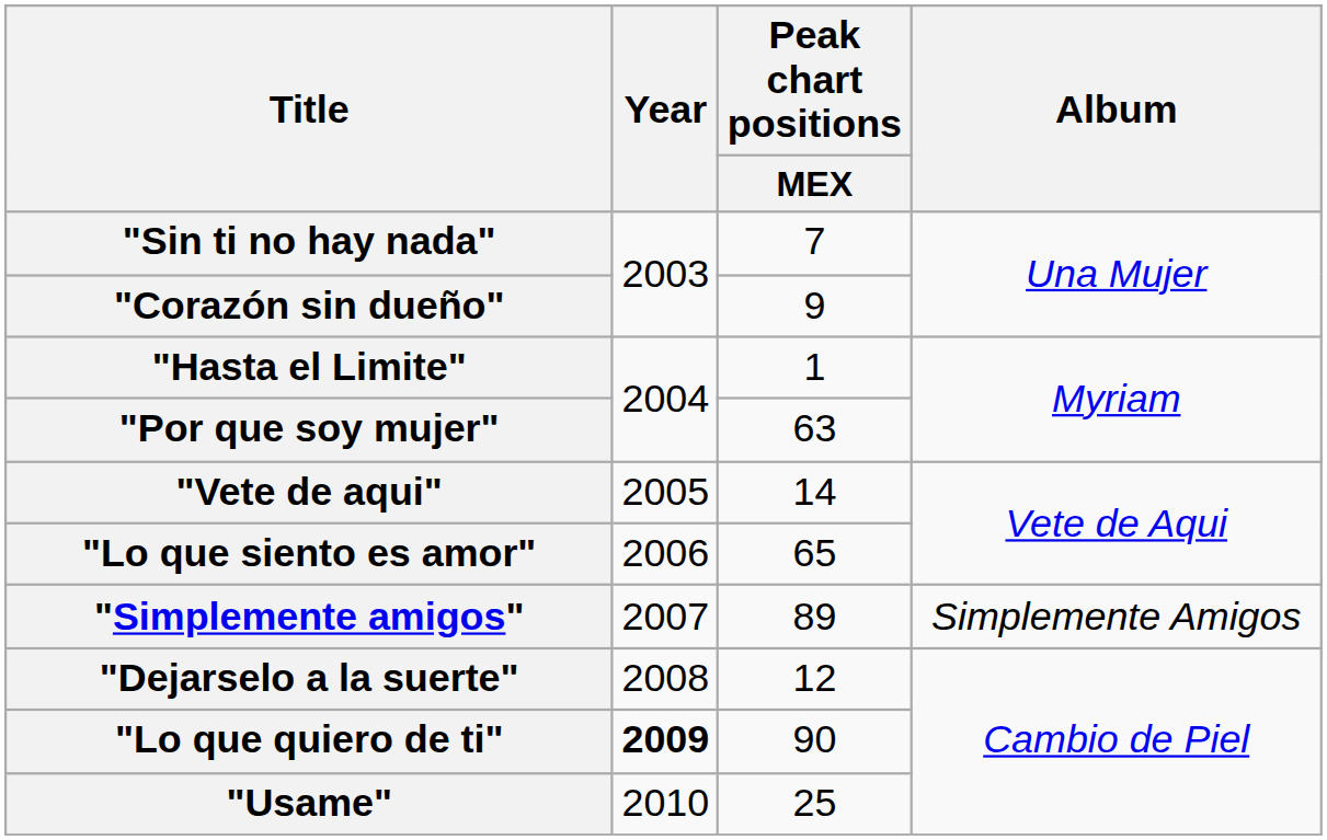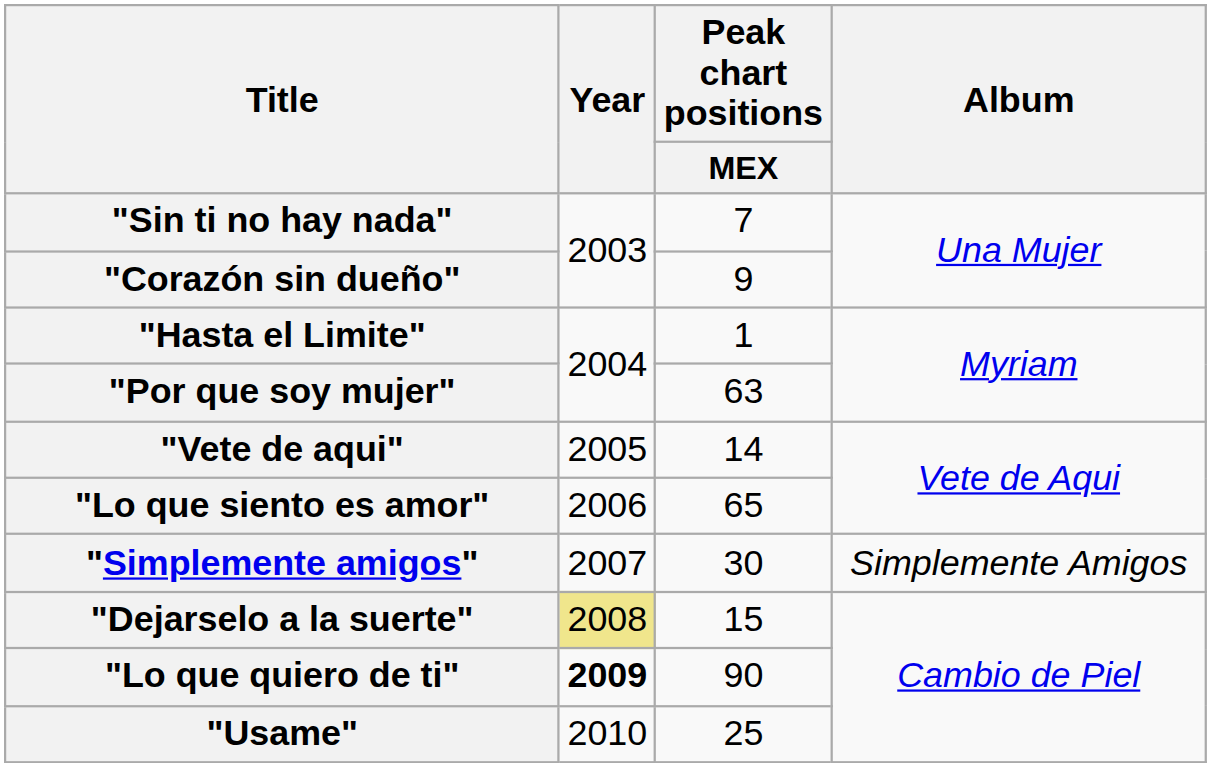"Simplemente amigos" | Peak chart positions / MEX: 89 -> 30
"Dejarselo a la suerte" | Year: no background -> khaki background
"Dejarselo a la suerte" | Peak chart positions / MEX: 12 -> 15
